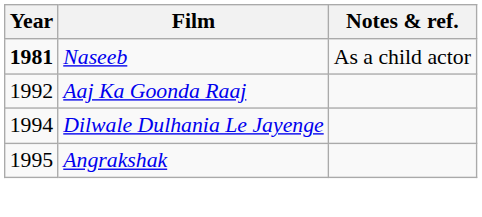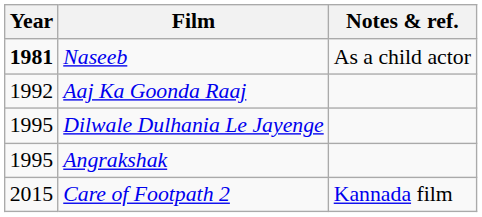Dilwale Dulhania Le Jayenge | Year: 1994 -> 1995
+ row: 2015 | Care of Footpath 2 | Kannada film
